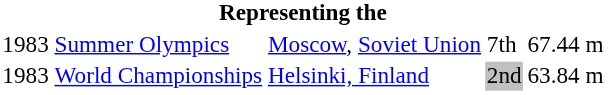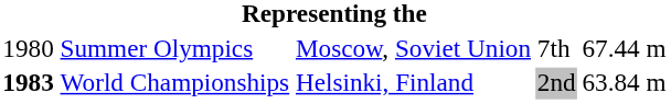Summer Olympics | column 1: 1983 -> 1980
World Championships | column 1: normal -> bold
